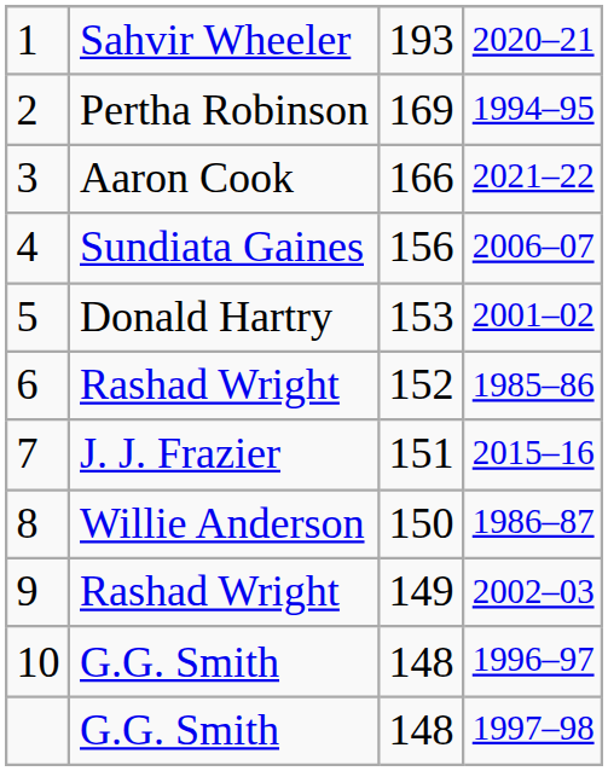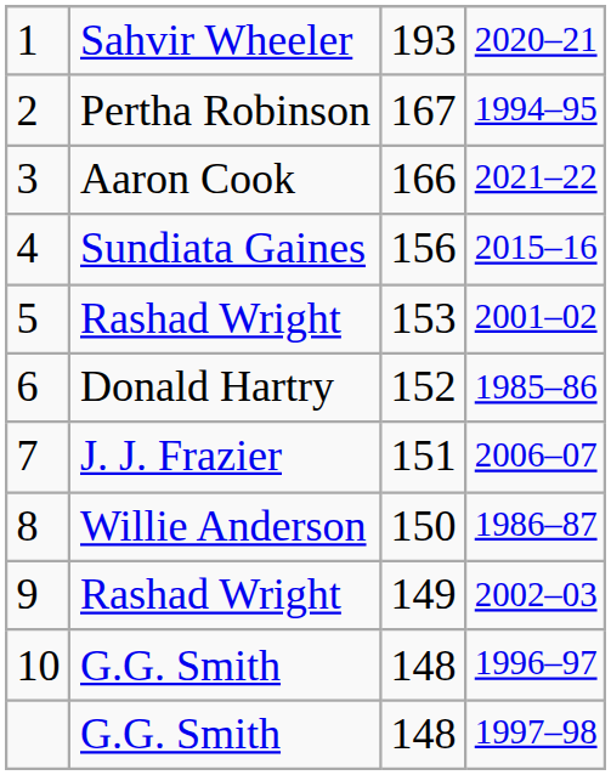2 | column 3: 169 -> 167
4 | column 4: 2006–07 -> 2015–16
5 | column 2: Donald Hartry -> Rashad Wright
6 | column 2: Rashad Wright -> Donald Hartry
7 | column 4: 2015–16 -> 2006–07
